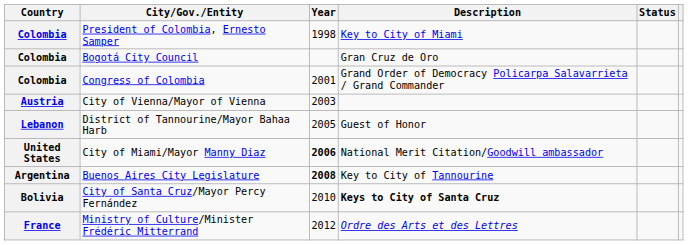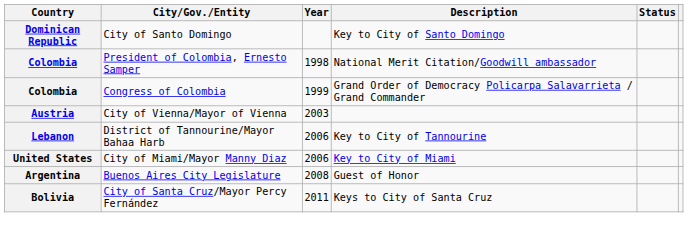+ row: Dominican Republic | City of Santo Domingo | Key to City of Santo Domingo
President of Colombia, Ernesto Samper | Description: Key to City of Miami -> National Merit Citation/Goodwill ambassador
- row: Colombia | Bogotá City Council | Gran Cruz de Oro
Congress of Colombia | Year: 2001 -> 1999
District of Tannourine/Mayor Bahaa Harb | Year: 2005 -> 2006
District of Tannourine/Mayor Bahaa Harb | Description: Guest of Honor -> Key to City of Tannourine
City of Miami/Mayor Manny Diaz | Year: bold -> normal
City of Miami/Mayor Manny Diaz | Description: National Merit Citation/Goodwill ambassador -> Key to City of Miami
Buenos Aires City Legislature | Year: bold -> normal
Buenos Aires City Legislature | Description: Key to City of Tannourine -> Guest of Honor
City of Santa Cruz/Mayor Percy Fernández | Year: 2010 -> 2011
City of Santa Cruz/Mayor Percy Fernández | Description: bold -> normal
- row: France | Ministry of Culture/Minister Frédéric Mitterrand | 2012 | Ordre des Arts et des Lettres
